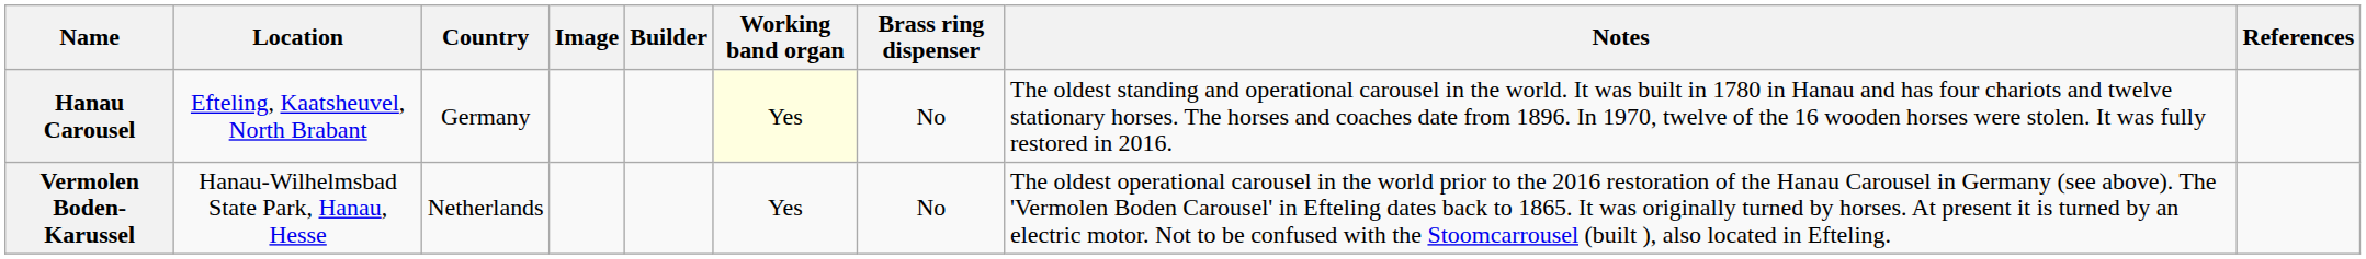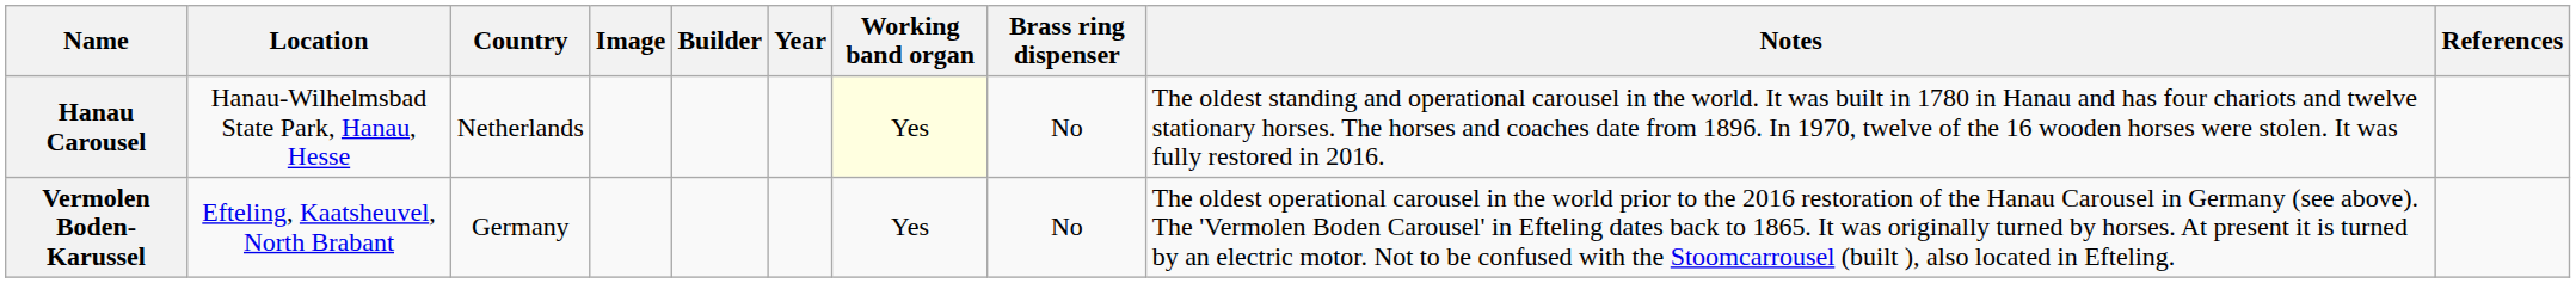+ column: Year
Hanau Carousel | Location: Efteling, Kaatsheuvel, North Brabant -> Hanau-Wilhelmsbad State Park, Hanau, Hesse
Hanau Carousel | Country: Germany -> Netherlands
Vermolen Boden-Karussel | Location: Hanau-Wilhelmsbad State Park, Hanau, Hesse -> Efteling, Kaatsheuvel, North Brabant
Vermolen Boden-Karussel | Country: Netherlands -> Germany
